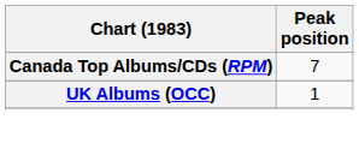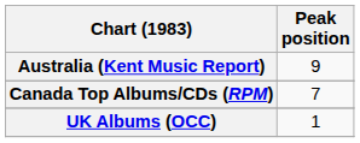+ row: Australia (Kent Music Report) | 9
